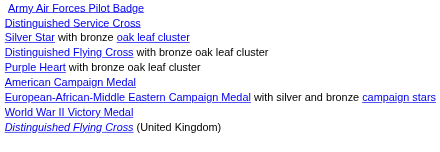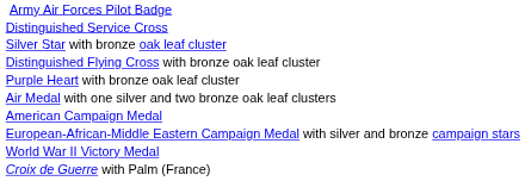+ row: Air Medal with one silver and two bronze oak leaf clusters
- row: Distinguished Flying Cross (United Kingdom)
+ row: Croix de Guerre with Palm (France)
